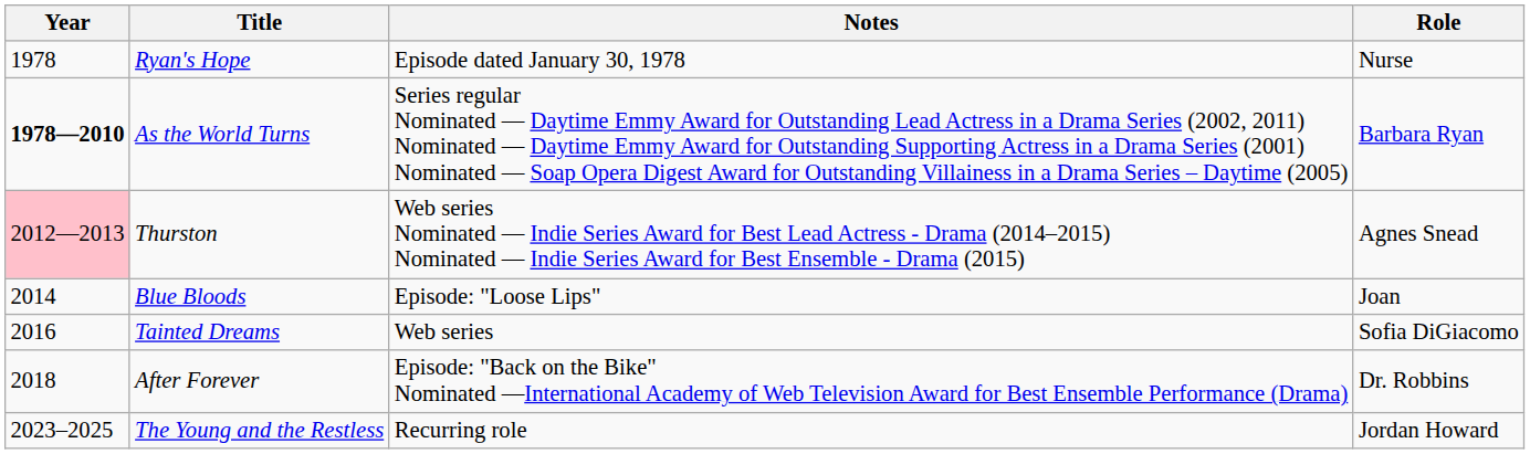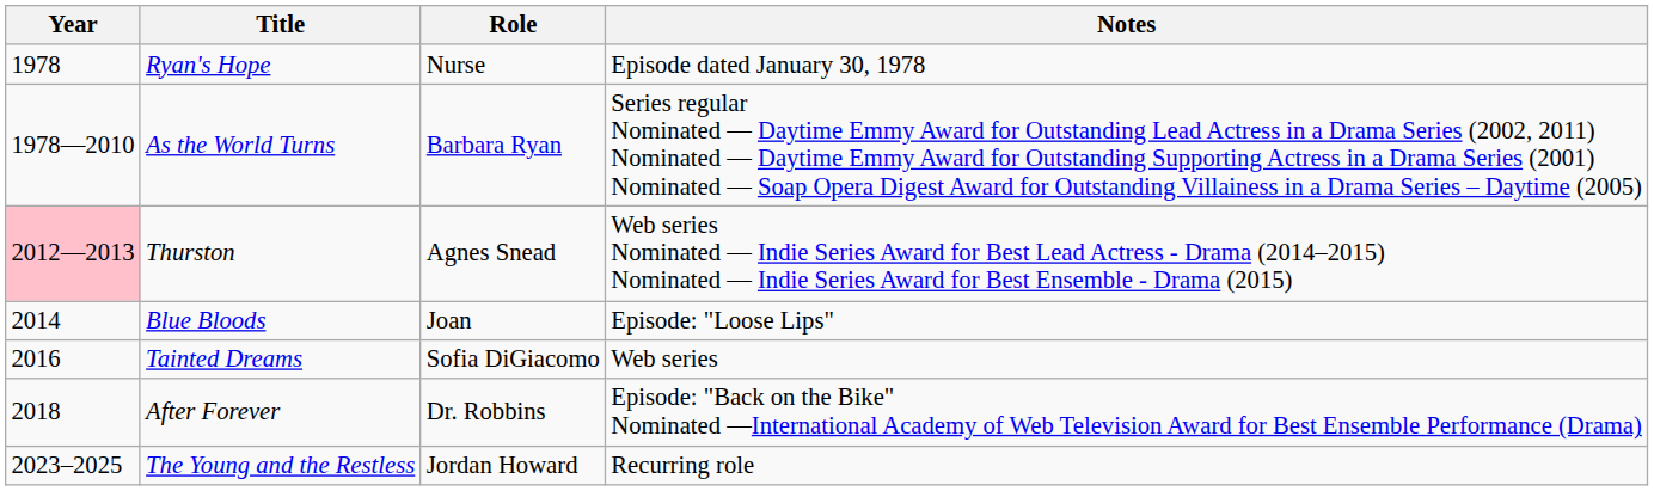columns swapped: Role <-> Notes
As the World Turns | Year: bold -> normal
